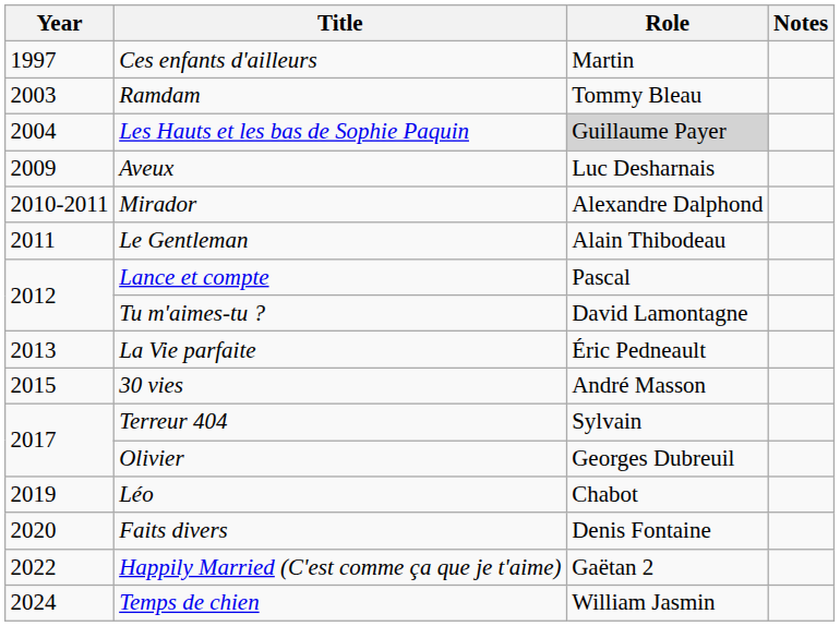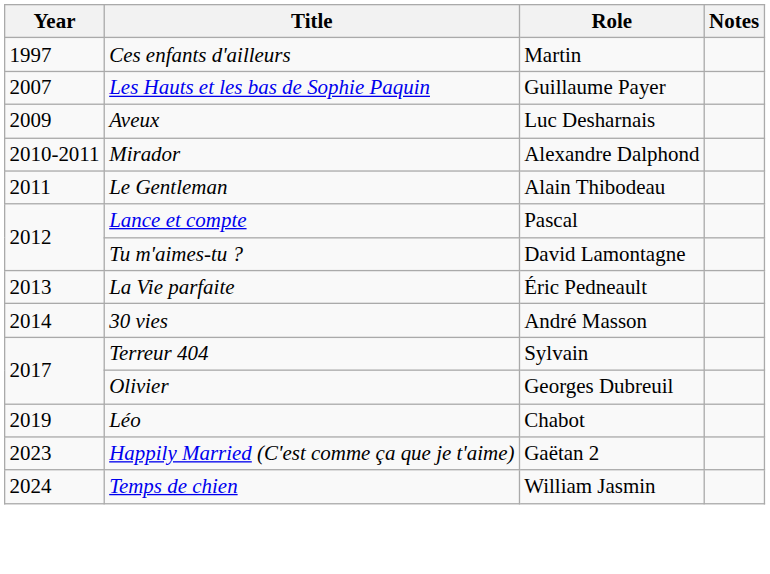- row: 2003 | Ramdam | Tommy Bleau
Les Hauts et les bas de Sophie Paquin | Year: 2004 -> 2007
Les Hauts et les bas de Sophie Paquin | Role: lightgrey background -> no background
30 vies | Year: 2015 -> 2014
- row: 2020 | Faits divers | Denis Fontaine
Happily Married (C'est comme ça que je t'aime) | Year: 2022 -> 2023
